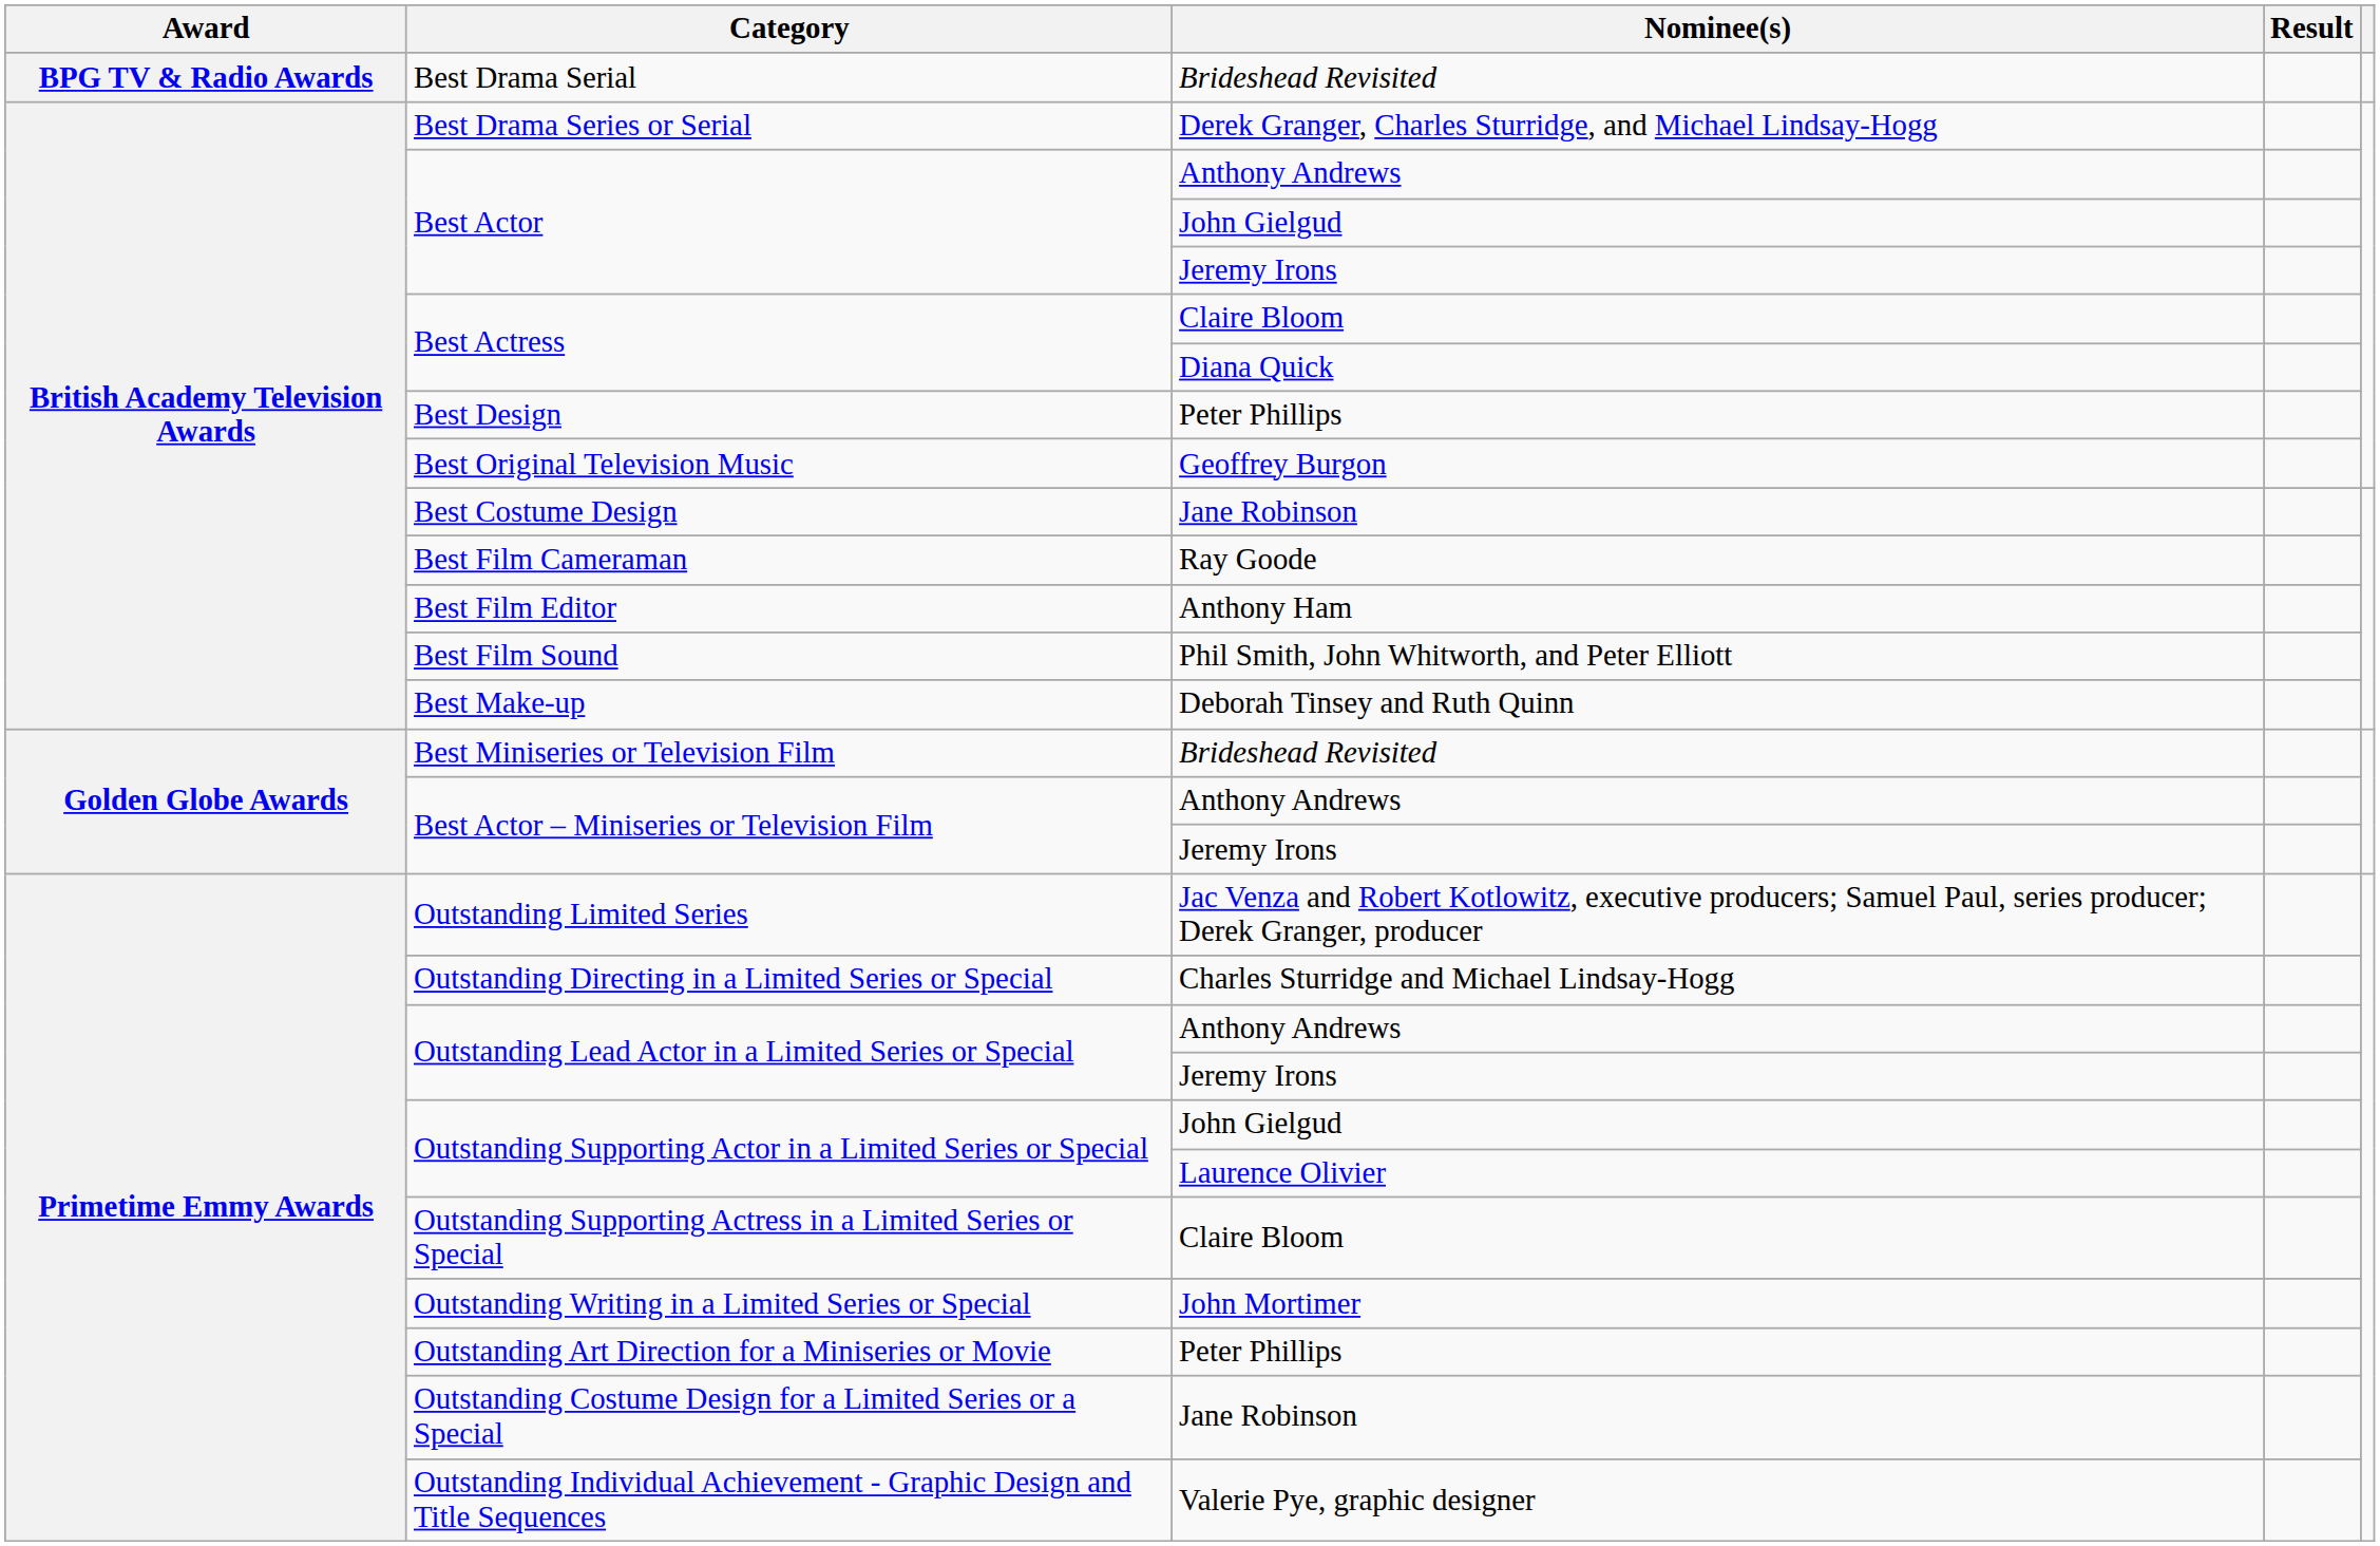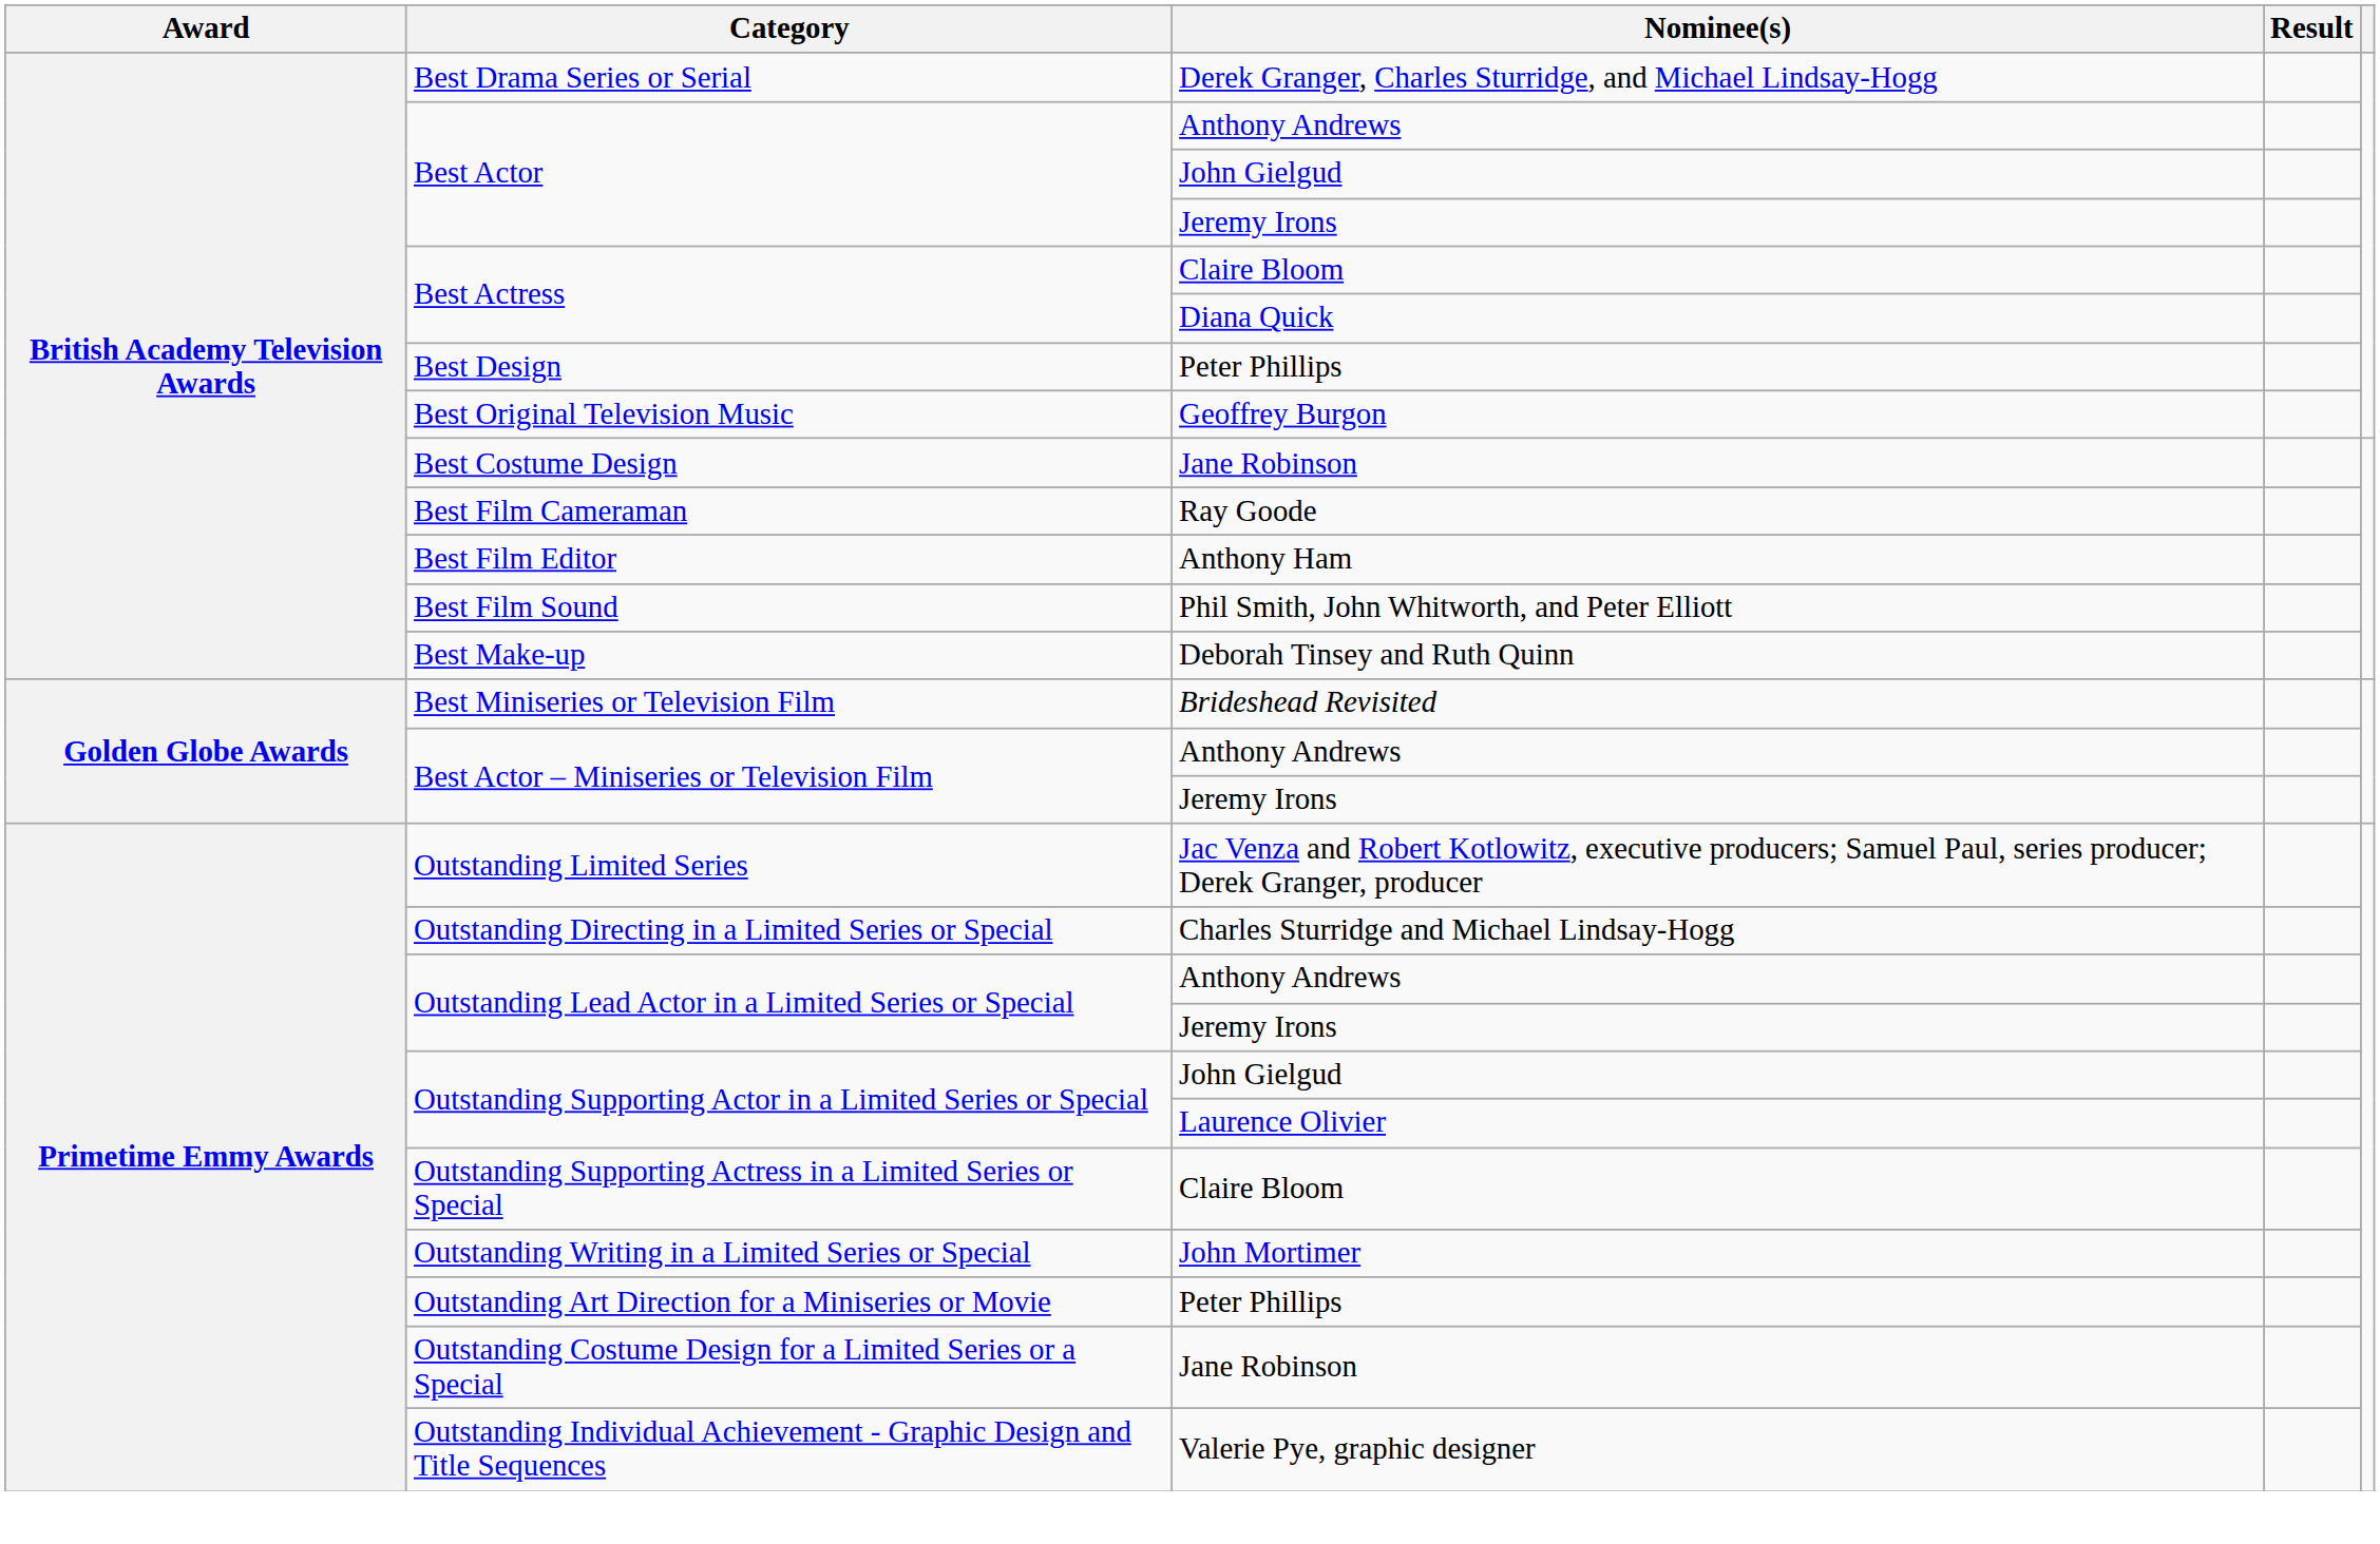- row: BPG TV & Radio Awards | Best Drama Serial | Brideshead Revisited
